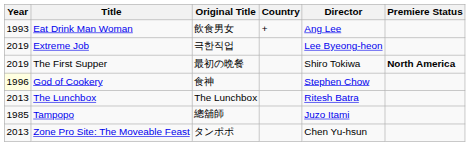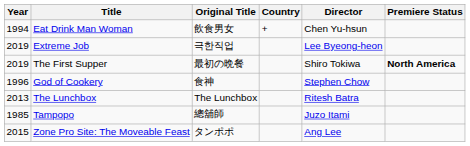Eat Drink Man Woman | Year: 1993 -> 1994
Eat Drink Man Woman | Director: Ang Lee -> Chen Yu-hsun
God of Cookery | Year: lightyellow background -> no background
Zone Pro Site: The Moveable Feast | Year: 2013 -> 2015
Zone Pro Site: The Moveable Feast | Director: Chen Yu-hsun -> Ang Lee
